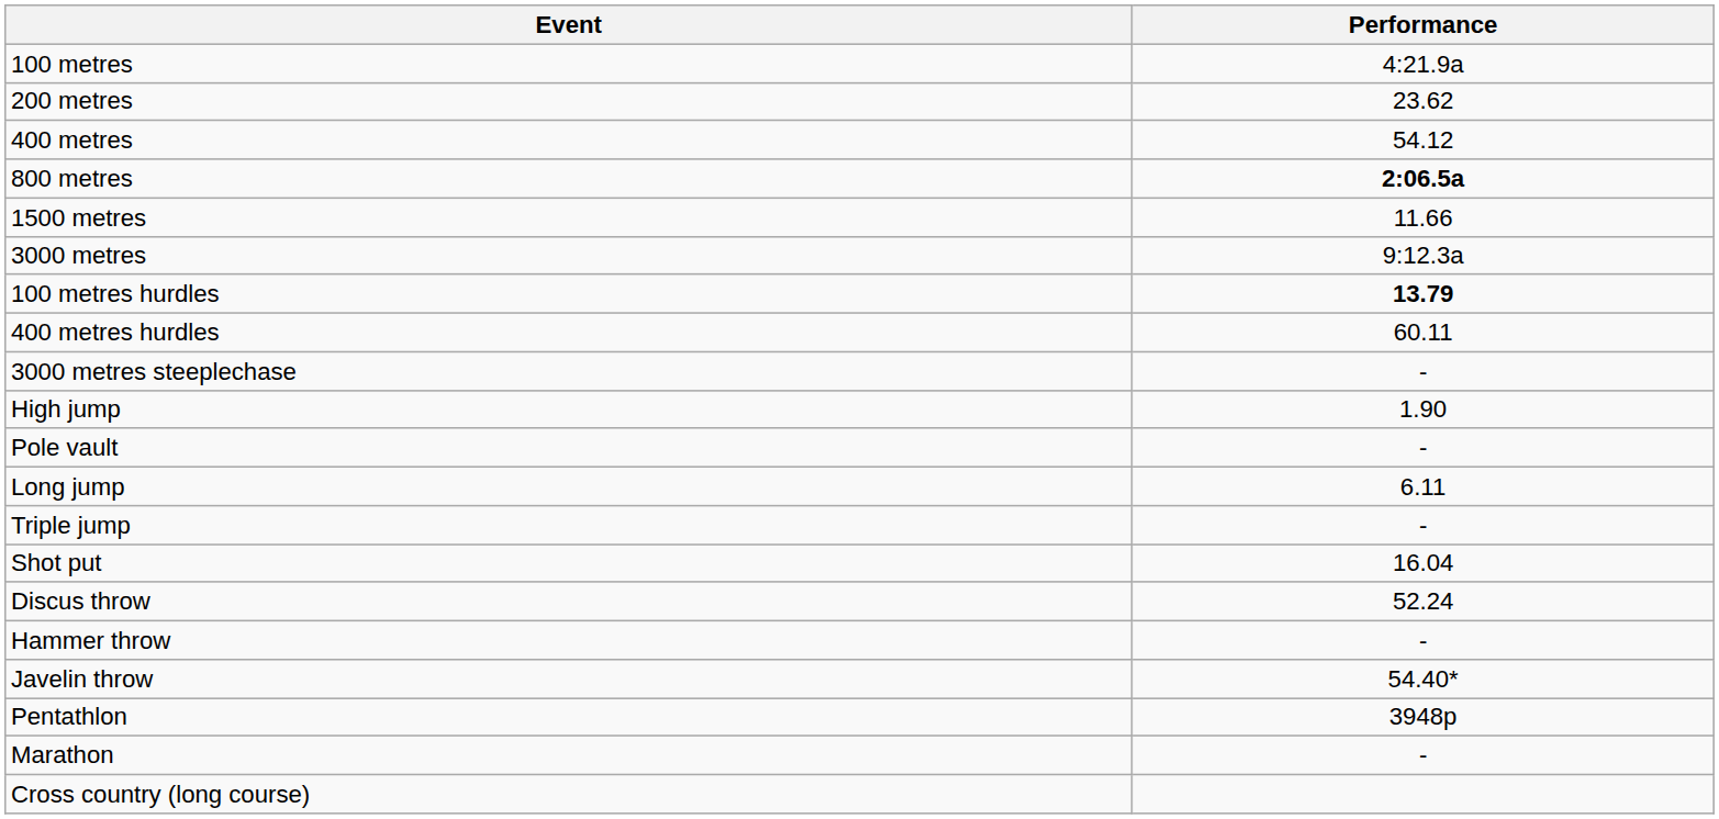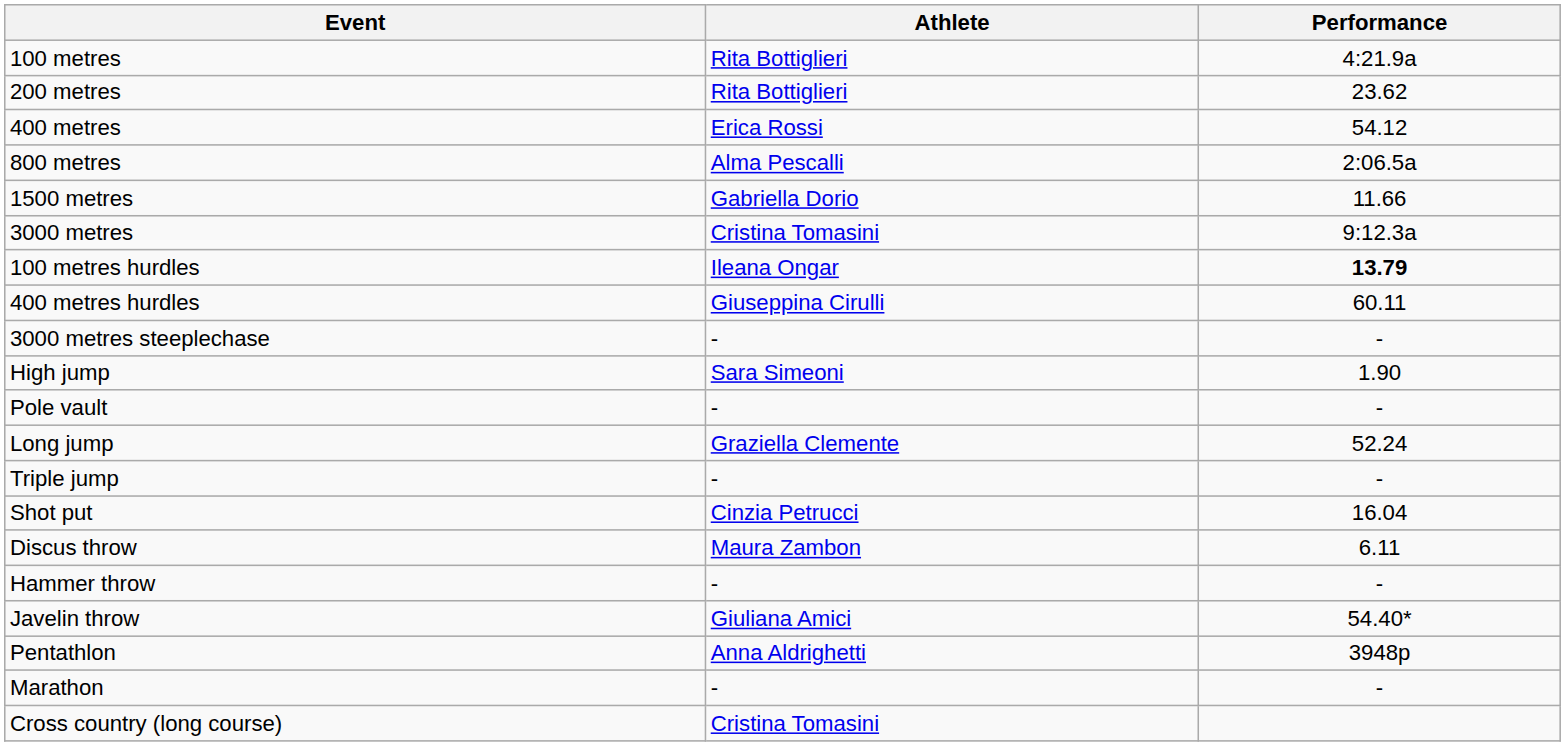+ column: Athlete | Rita Bottiglieri | Rita Bottiglieri | Erica Rossi | Alma Pescalli | Gabriella Dorio | Cristina Tomasini | Ileana Ongar | Giuseppina Cirulli | - | Sara Simeoni | - | Graziella Clemente | - | Cinzia Petrucci | Maura Zambon | - | Giuliana Amici | Anna Aldrighetti | - | Cristina Tomasini
800 metres | Performance: bold -> normal
Long jump | Performance: 6.11 -> 52.24
Discus throw | Performance: 52.24 -> 6.11
